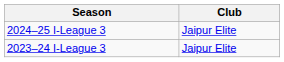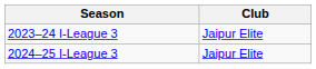rows swapped: 2023–24 I-League 3 <-> 2024–25 I-League 3
